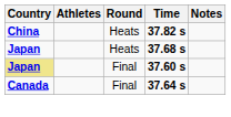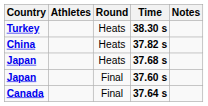+ row: Turkey | Heats | 38.30 s
37.60 s | Country: khaki background -> no background
